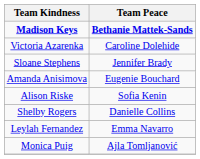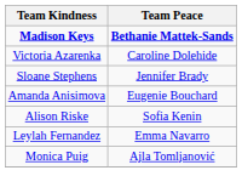- row: Shelby Rogers | Danielle Collins
